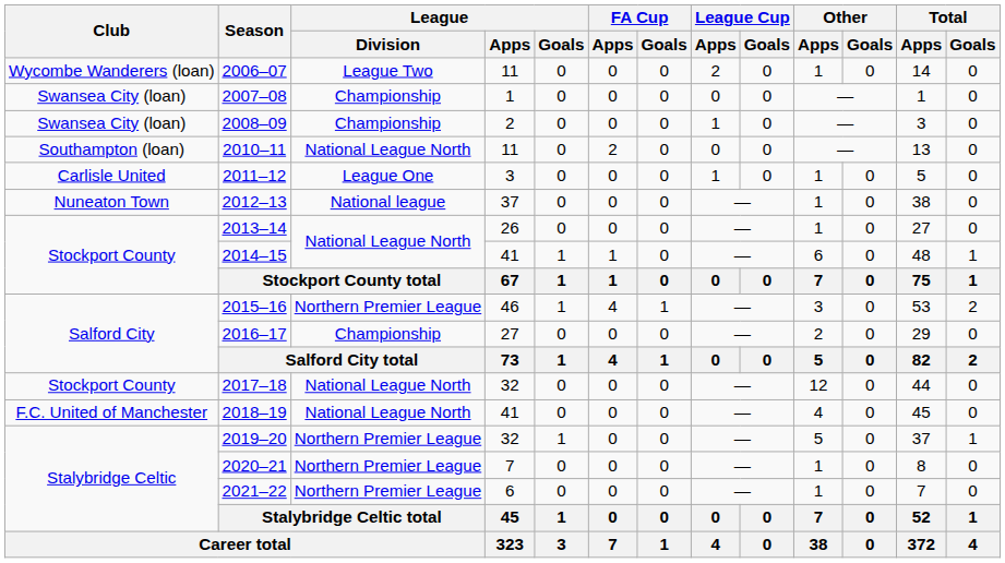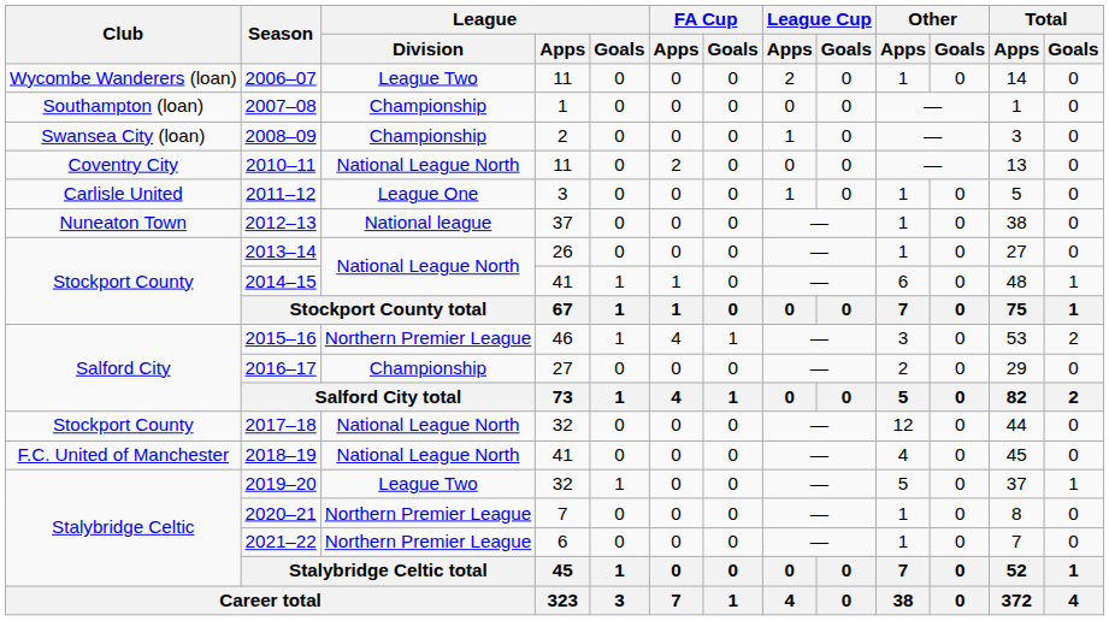2007–08 | Club: Swansea City (loan) -> Southampton (loan)
2010–11 | Club: Southampton (loan) -> Coventry City
2019–20 | League / Division: Northern Premier League -> League Two
